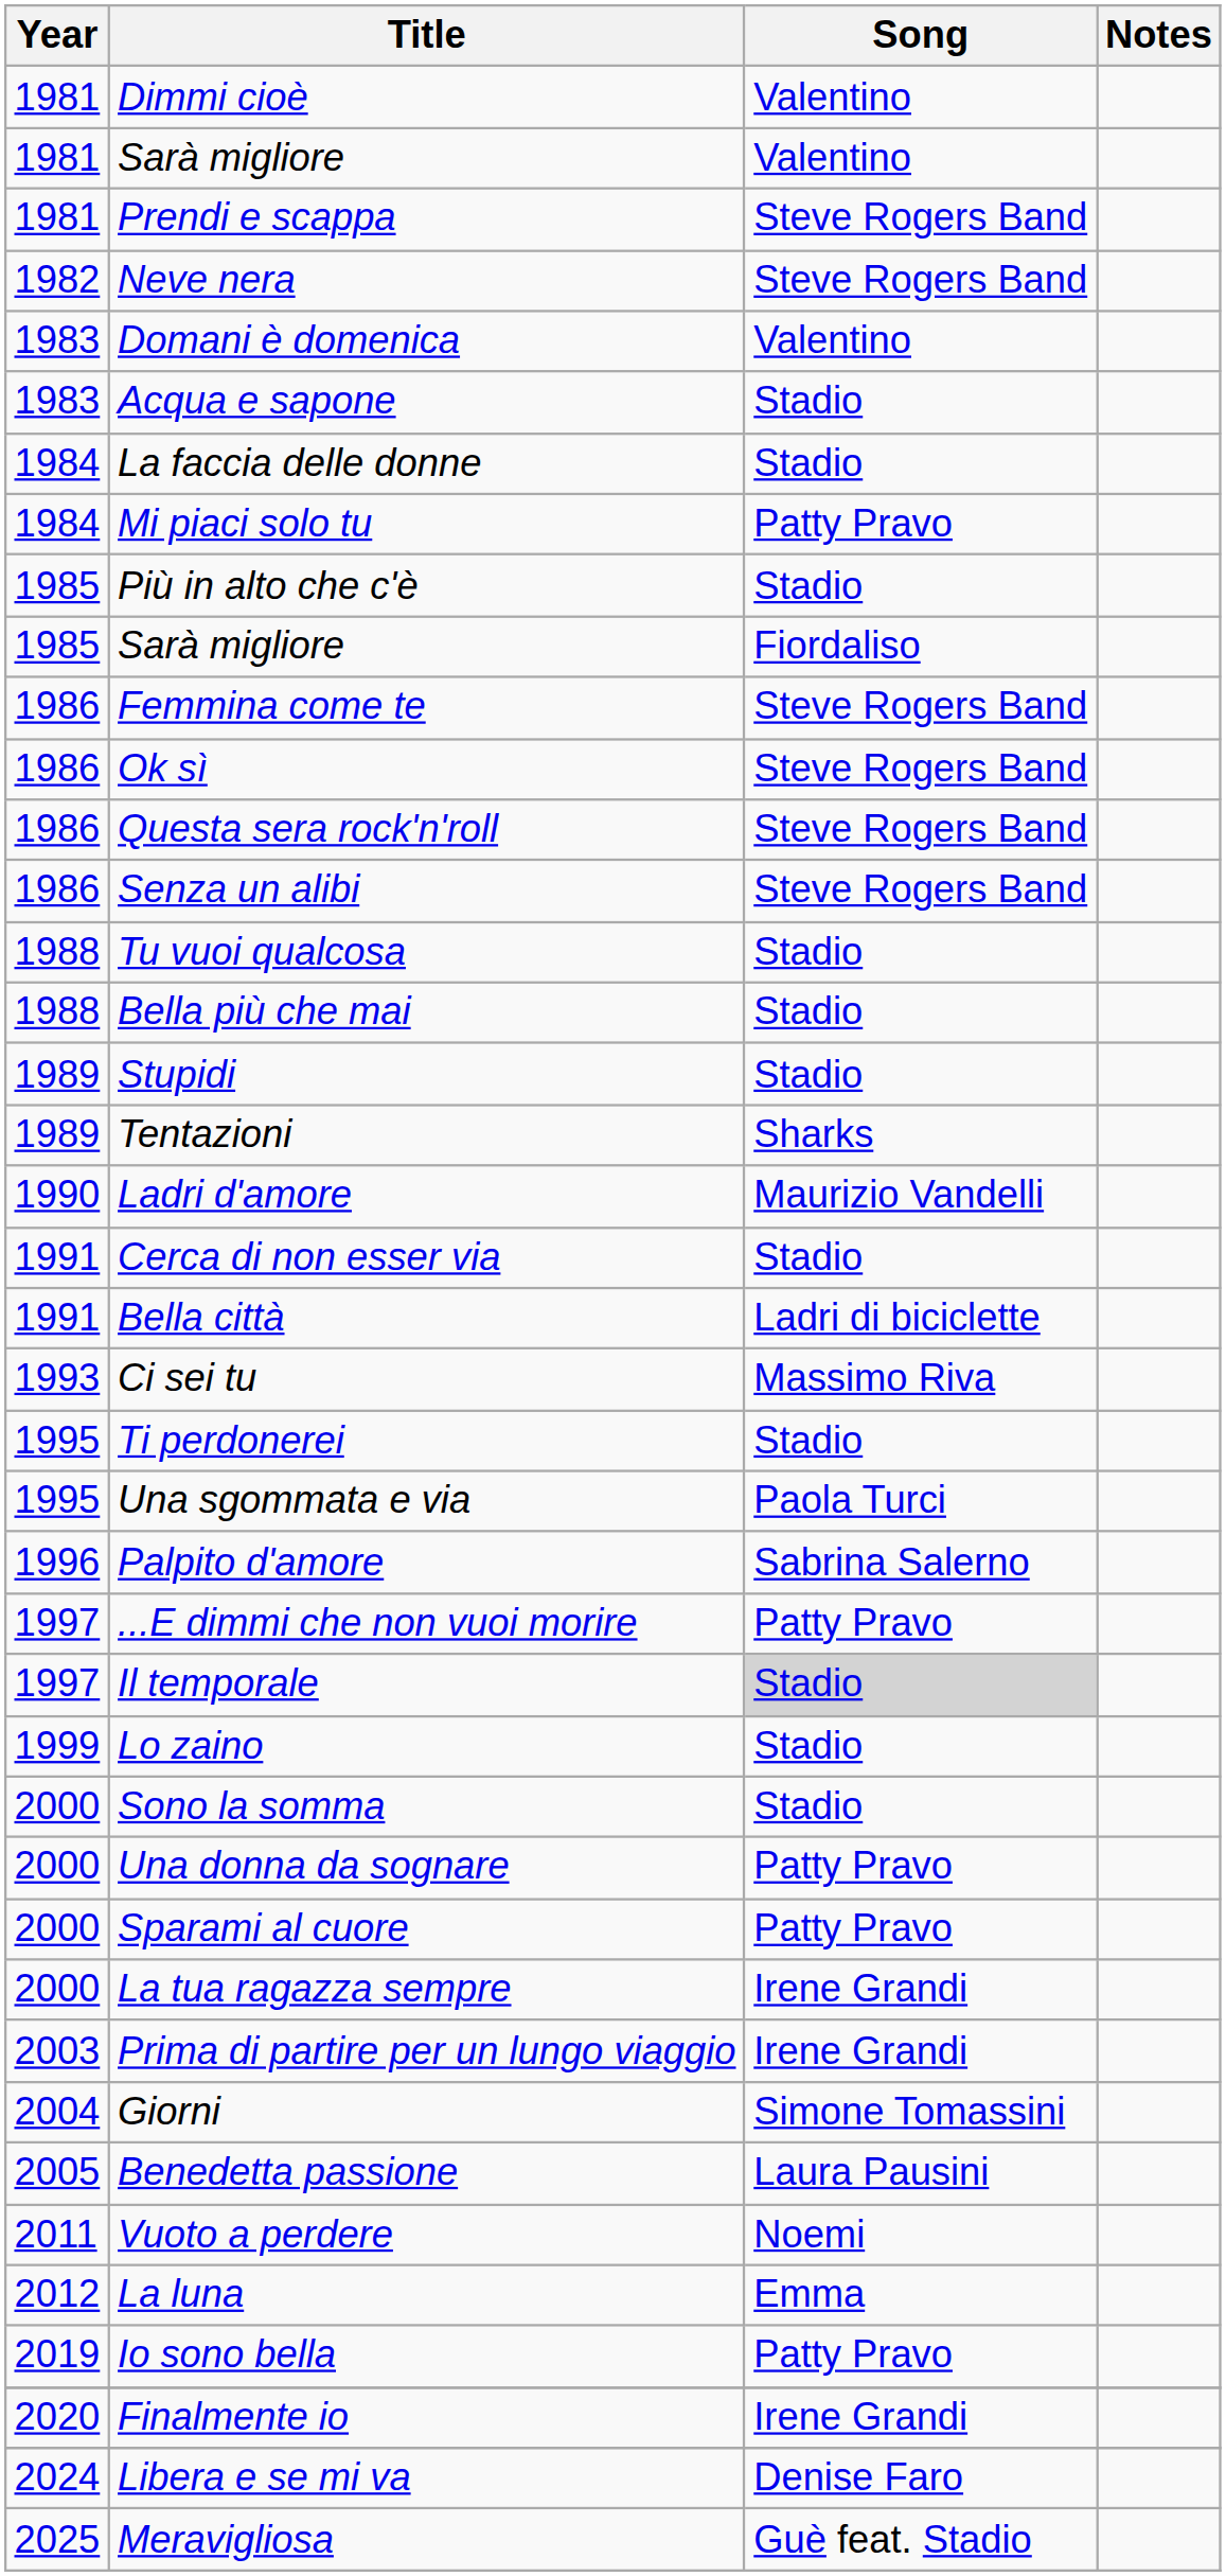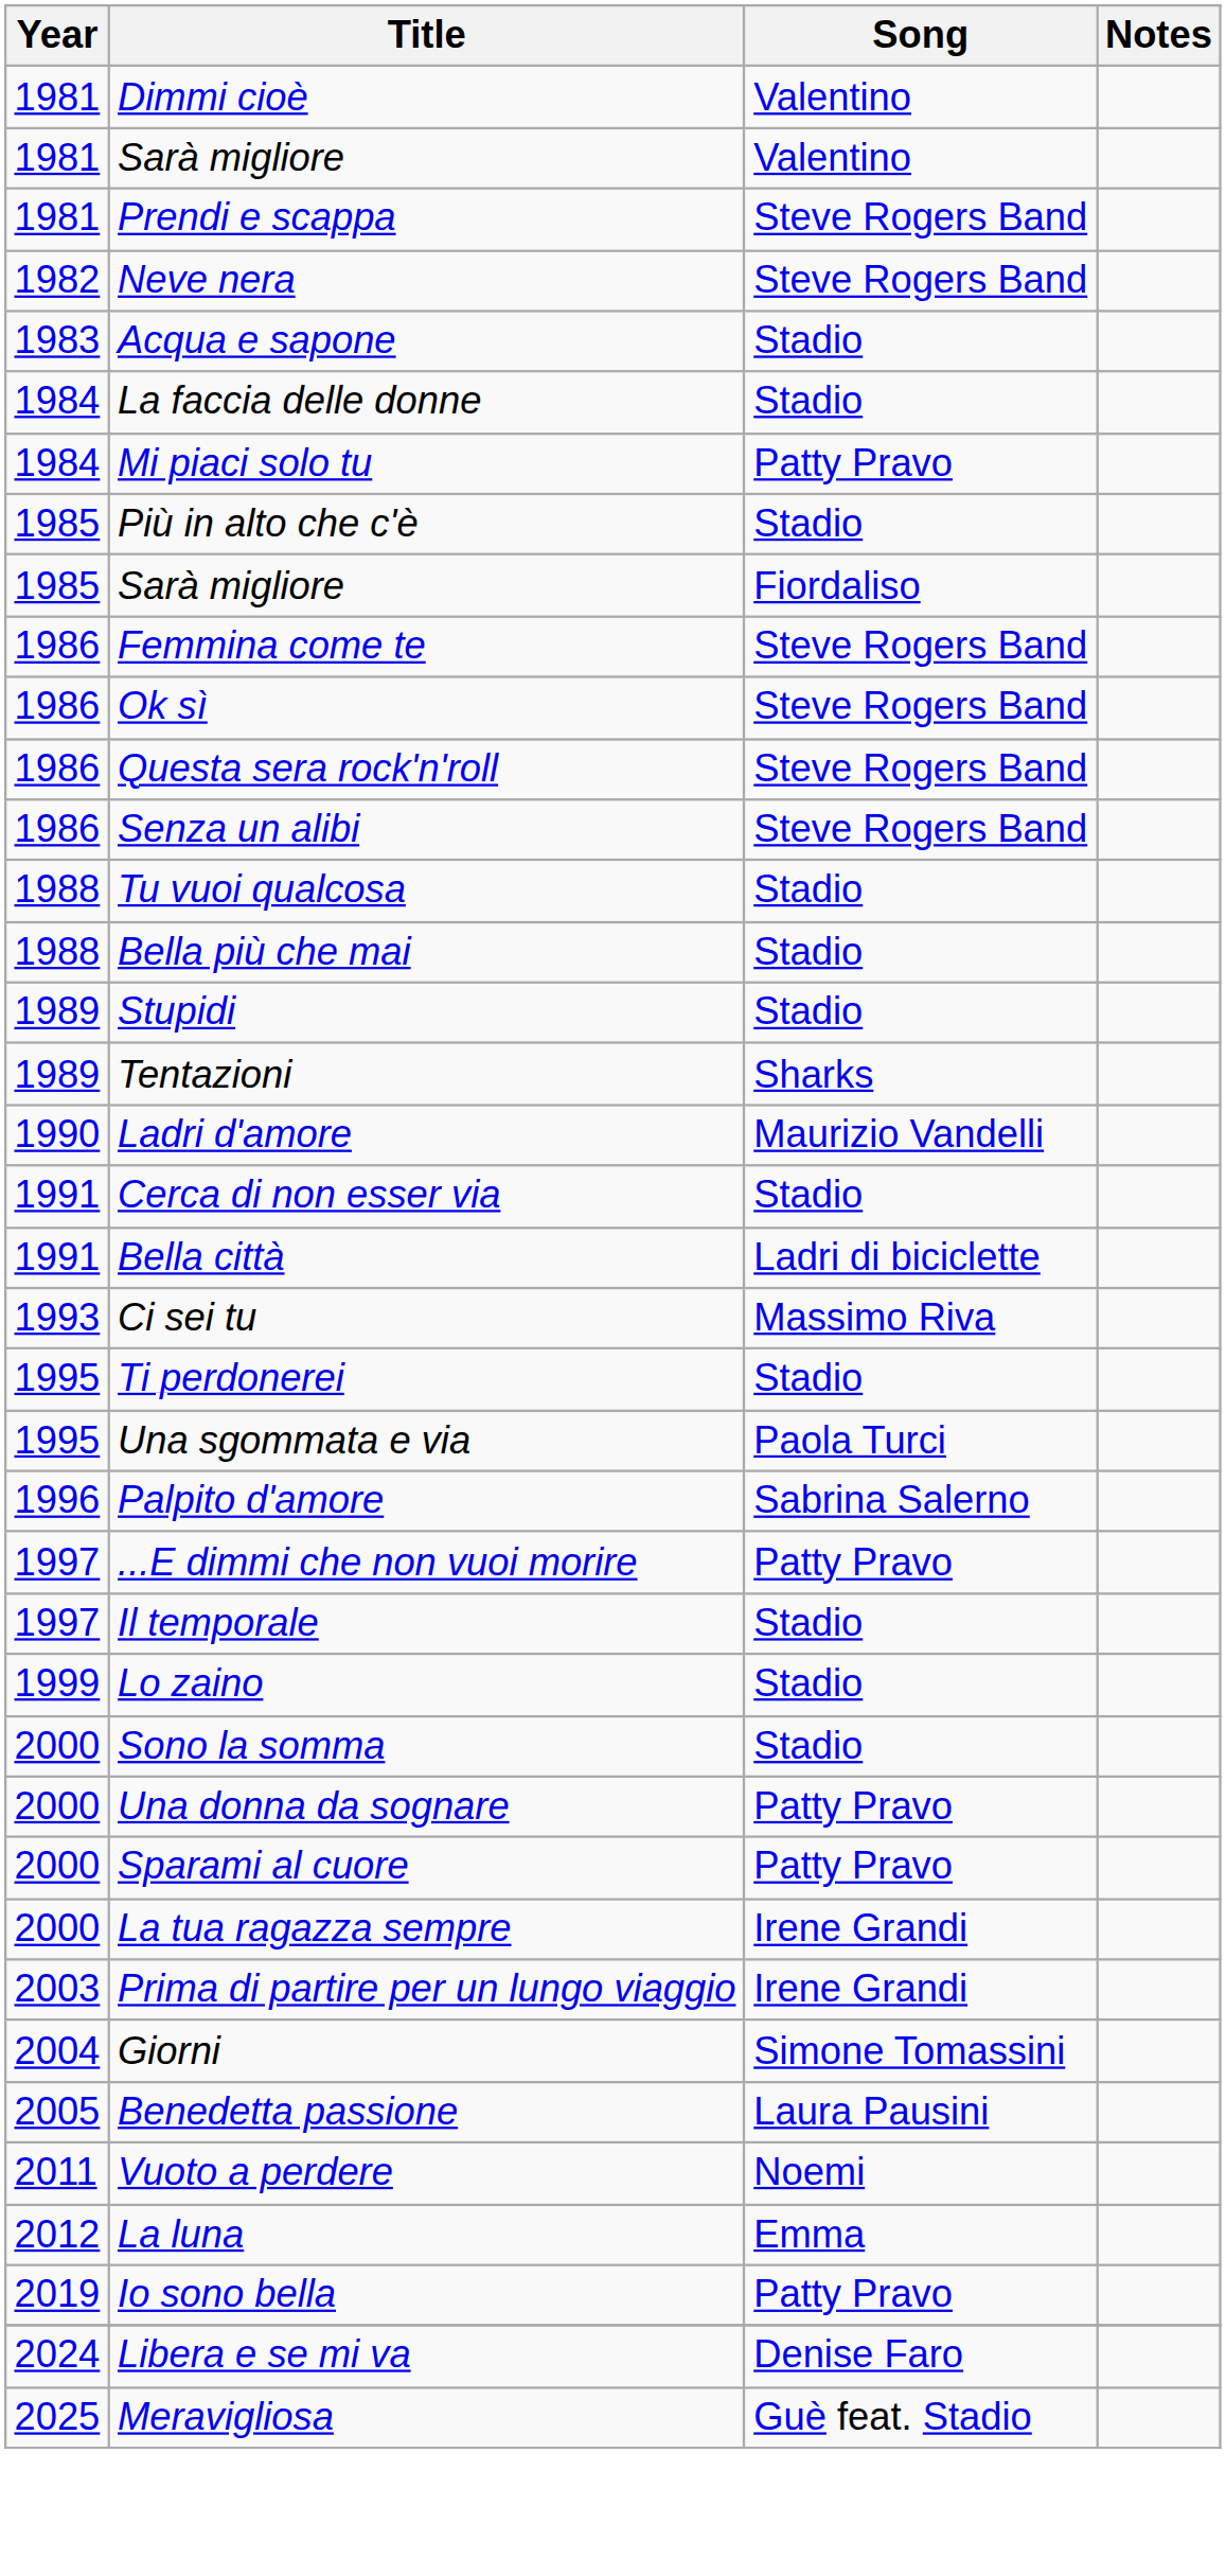- row: 1983 | Domani è domenica | Valentino
Il temporale | Song: lightgrey background -> no background
- row: 2020 | Finalmente io | Irene Grandi
